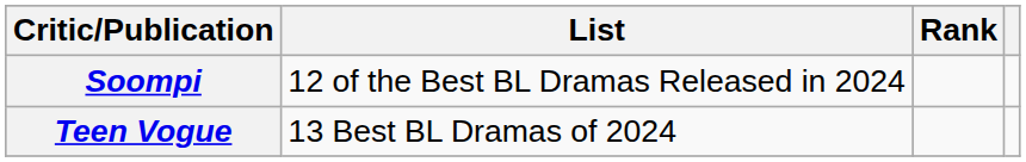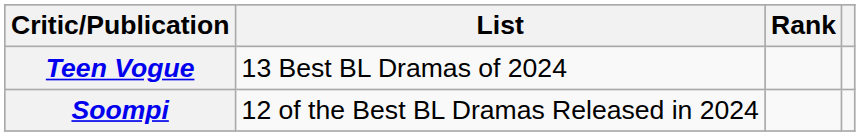rows swapped: Soompi <-> Teen Vogue
